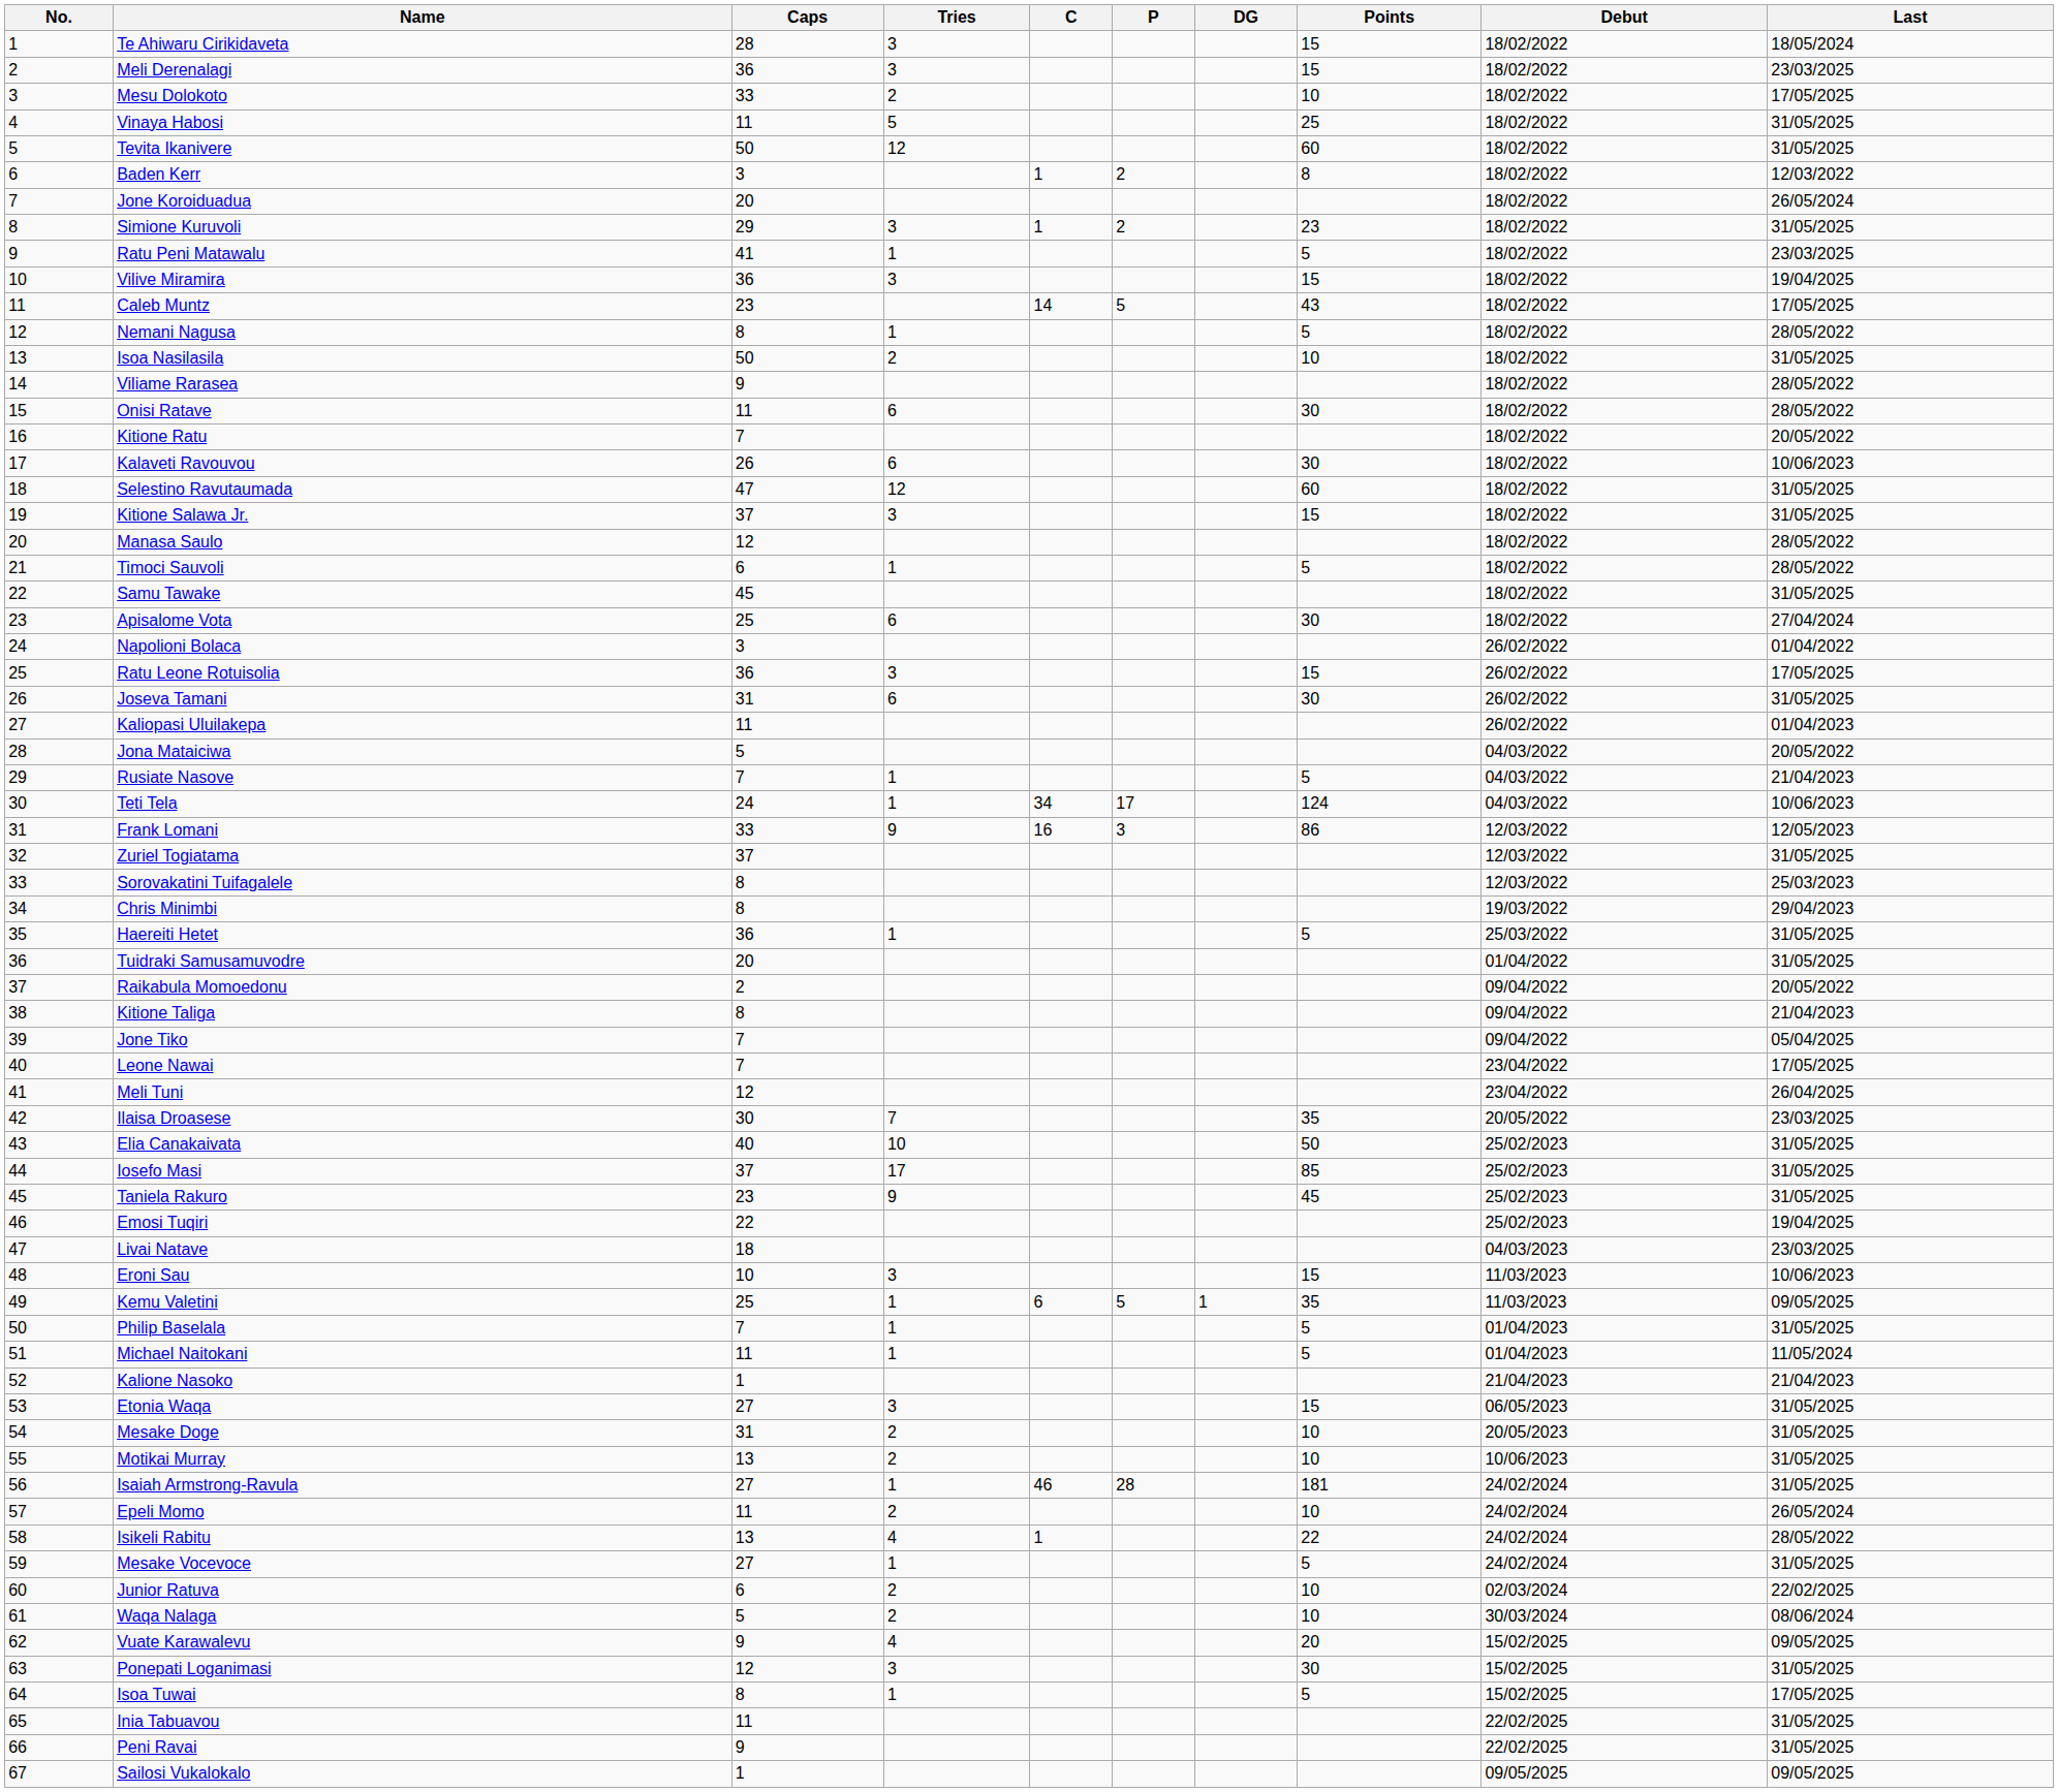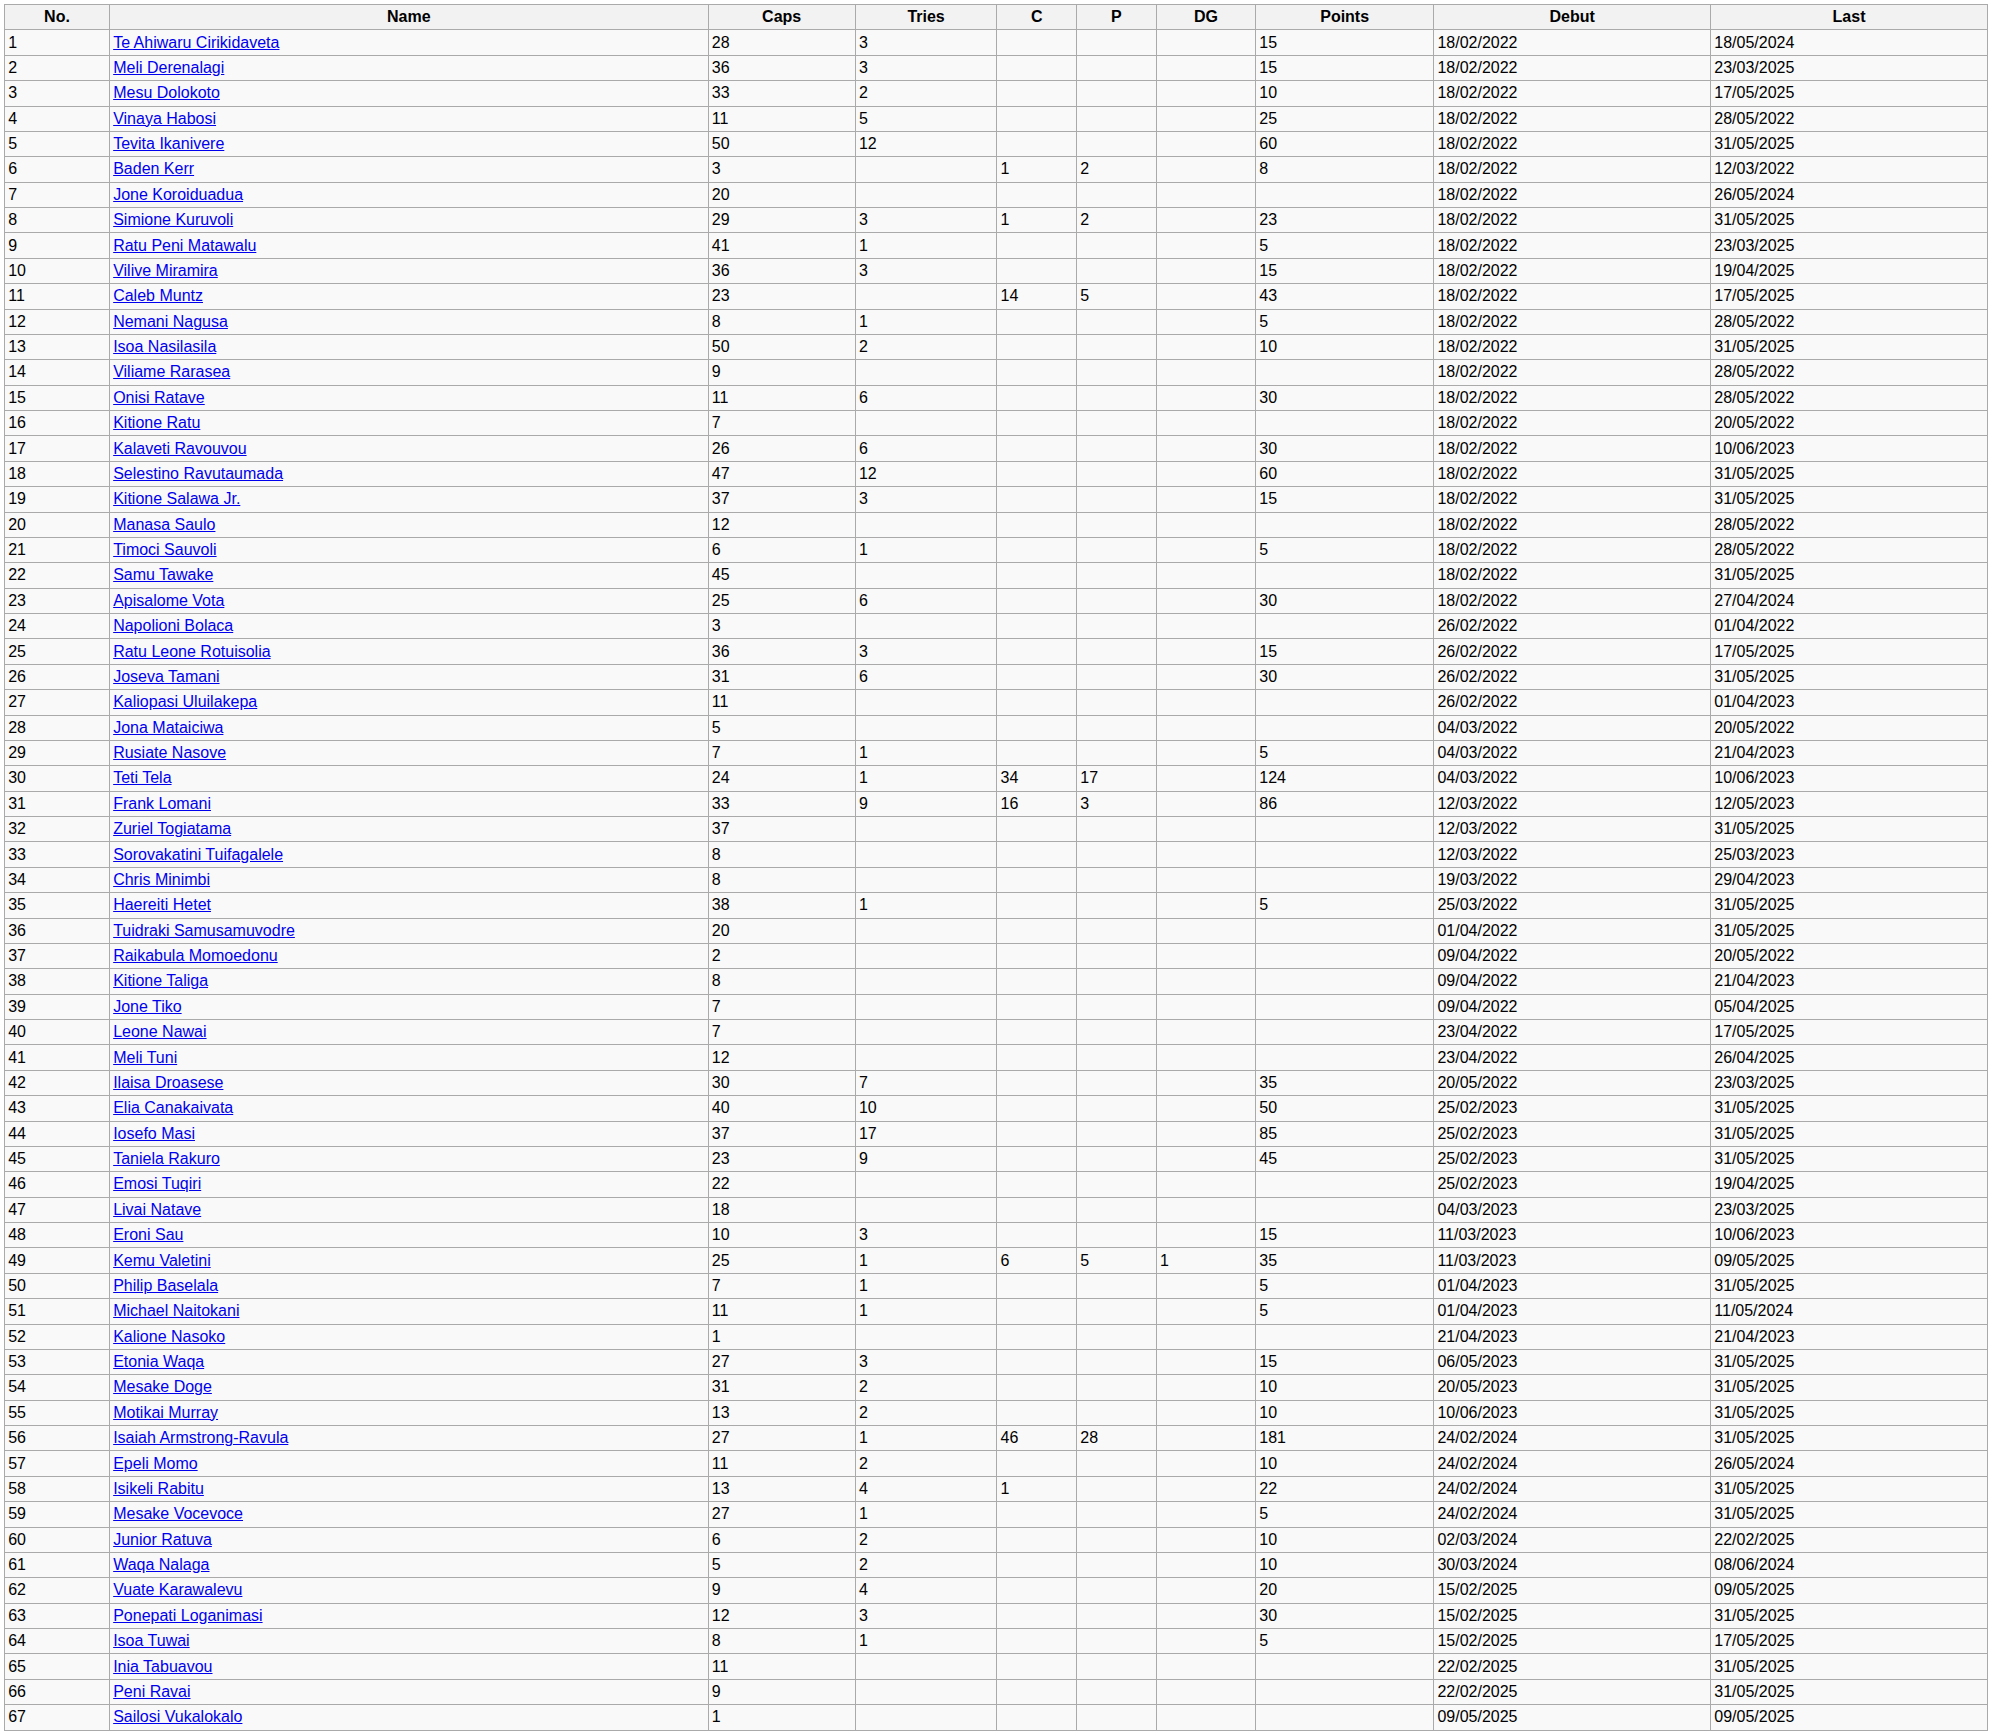Vinaya Habosi | Last: 31/05/2025 -> 28/05/2022
Haereiti Hetet | Caps: 36 -> 38
Isikeli Rabitu | Last: 28/05/2022 -> 31/05/2025
